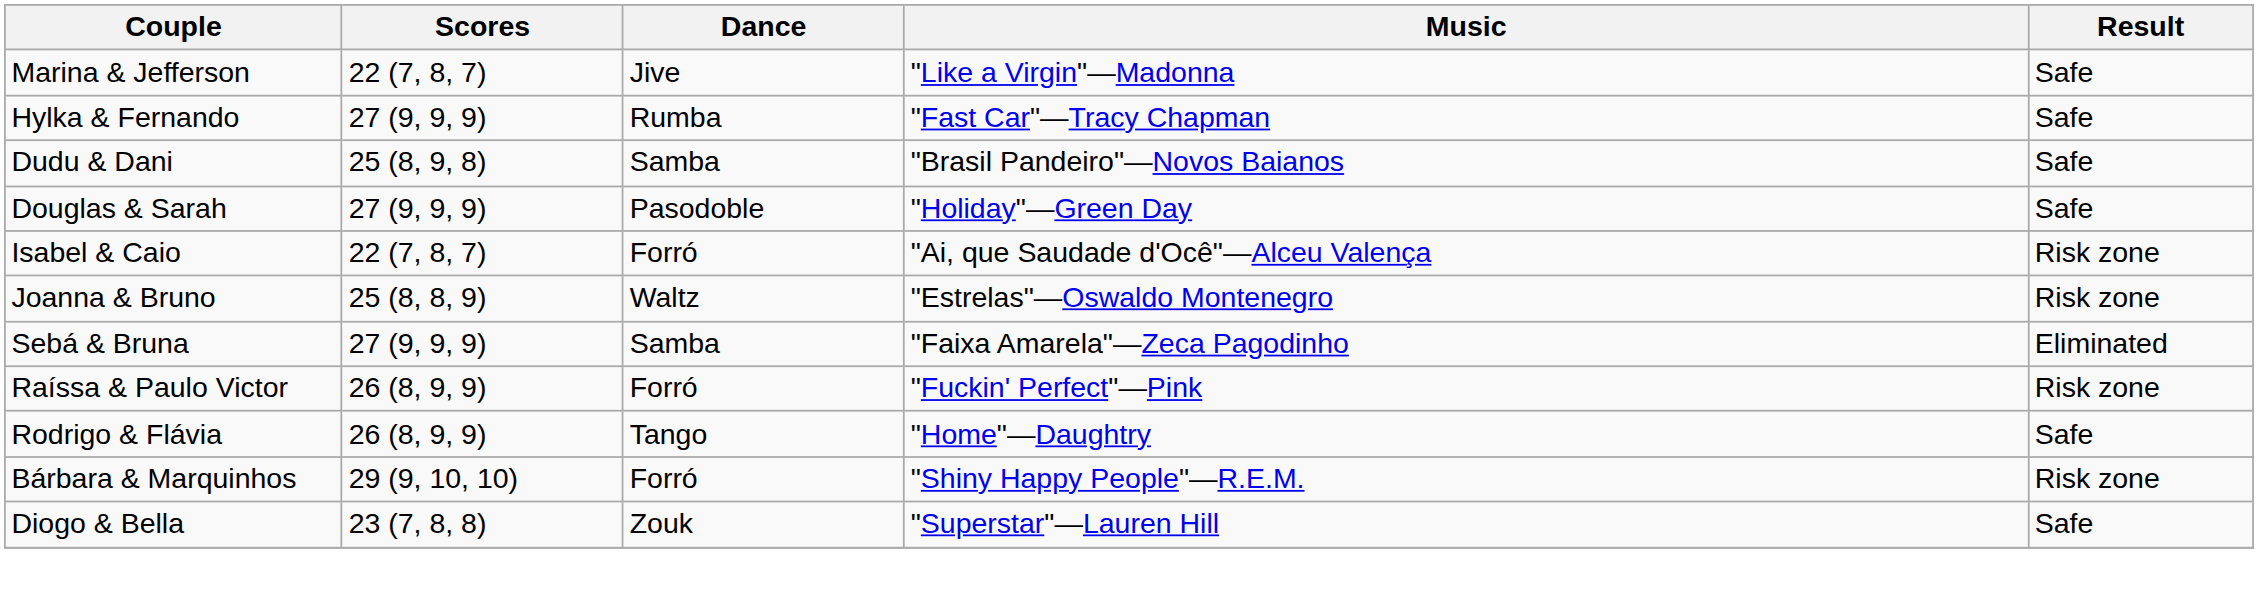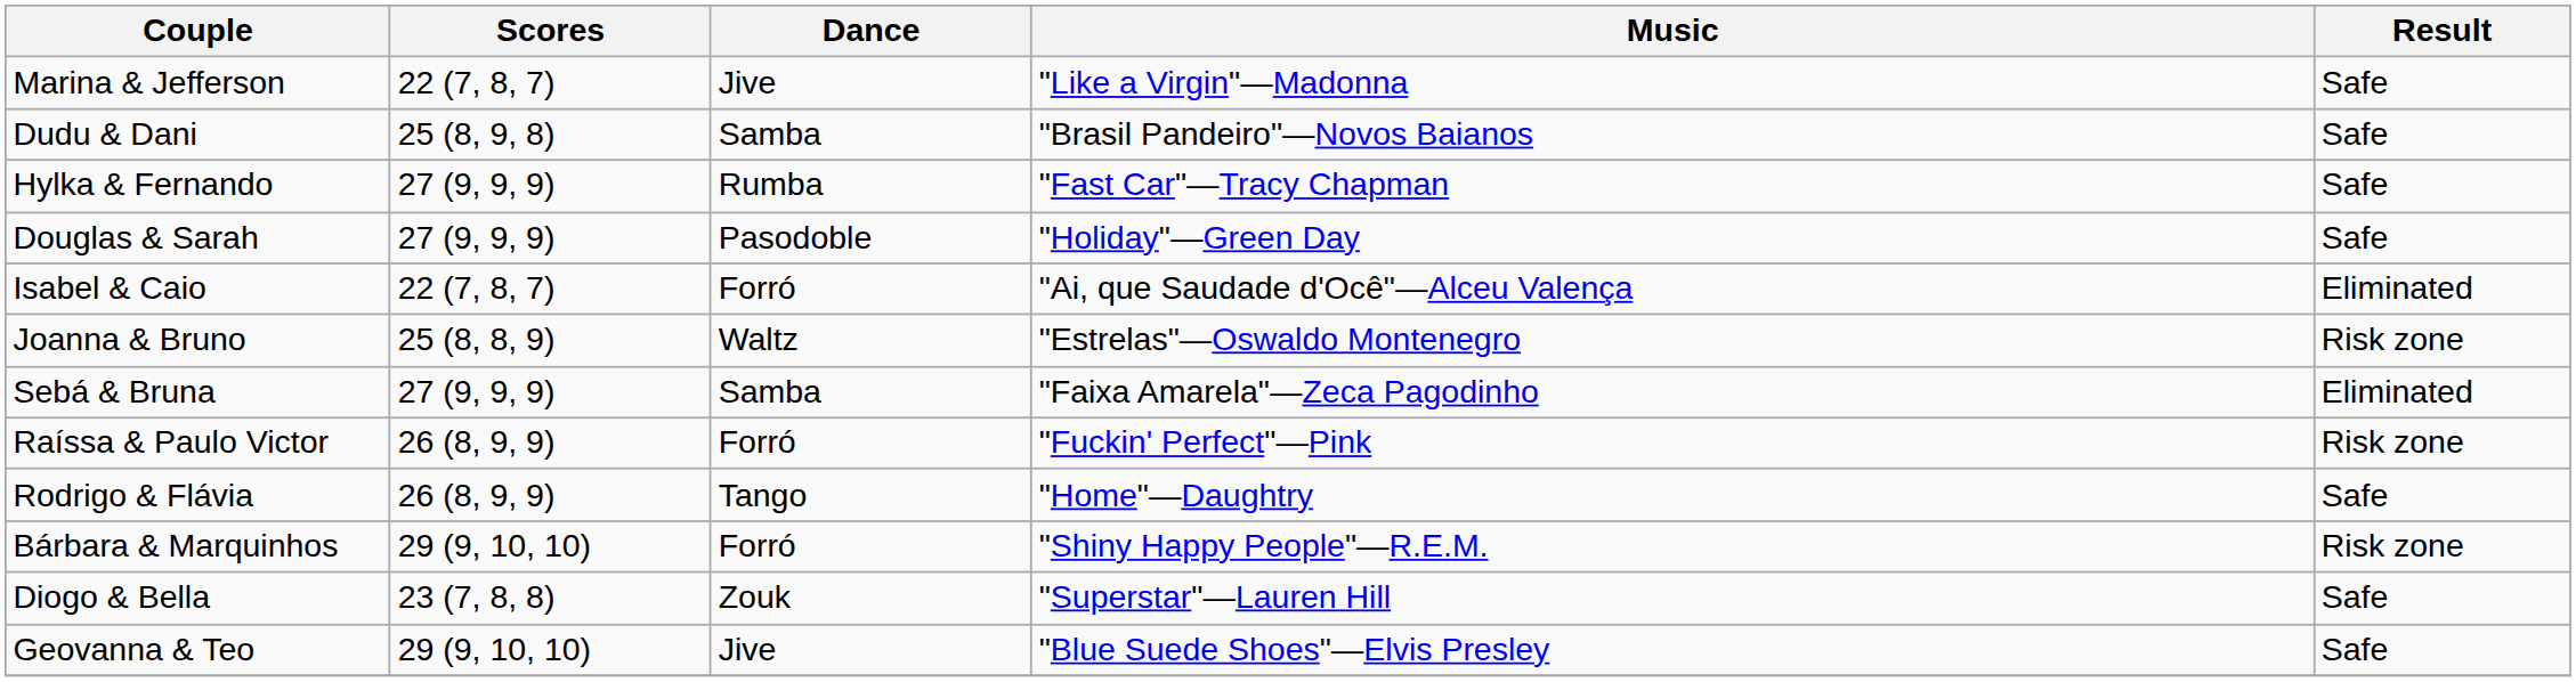rows swapped: Dudu & Dani <-> Hylka & Fernando
Isabel & Caio | Result: Risk zone -> Eliminated
+ row: Geovanna & Teo | 29 (9, 10, 10) | Jive | "Blue Suede Shoes"—Elvis Presley | Safe
